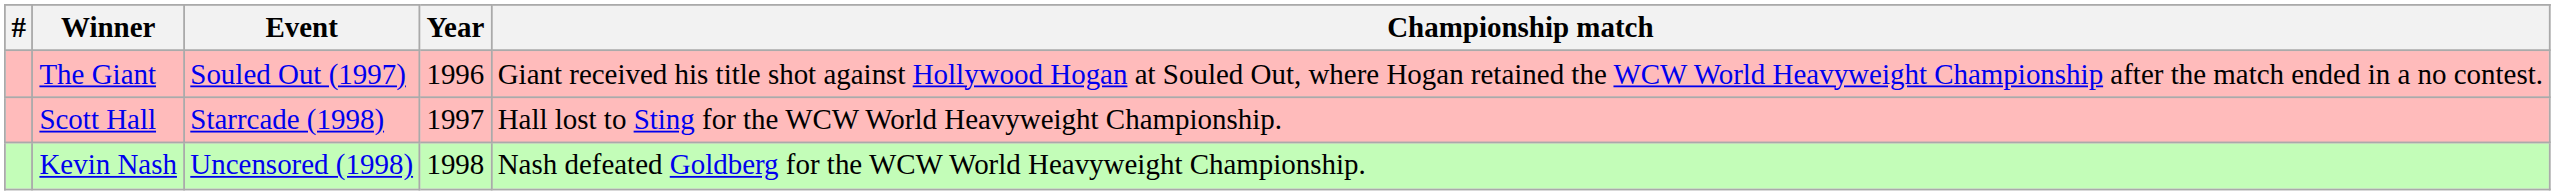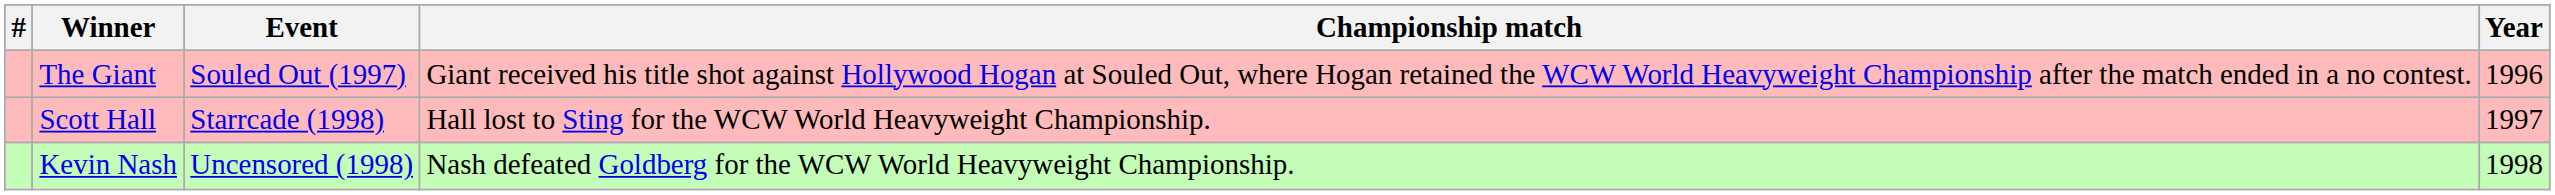columns swapped: Year <-> Championship match
